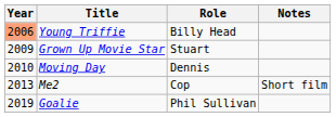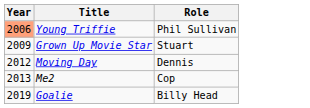- column: Notes | Short film
Young Triffie | Role: Billy Head -> Phil Sullivan
Moving Day | Year: 2010 -> 2012
Goalie | Role: Phil Sullivan -> Billy Head
